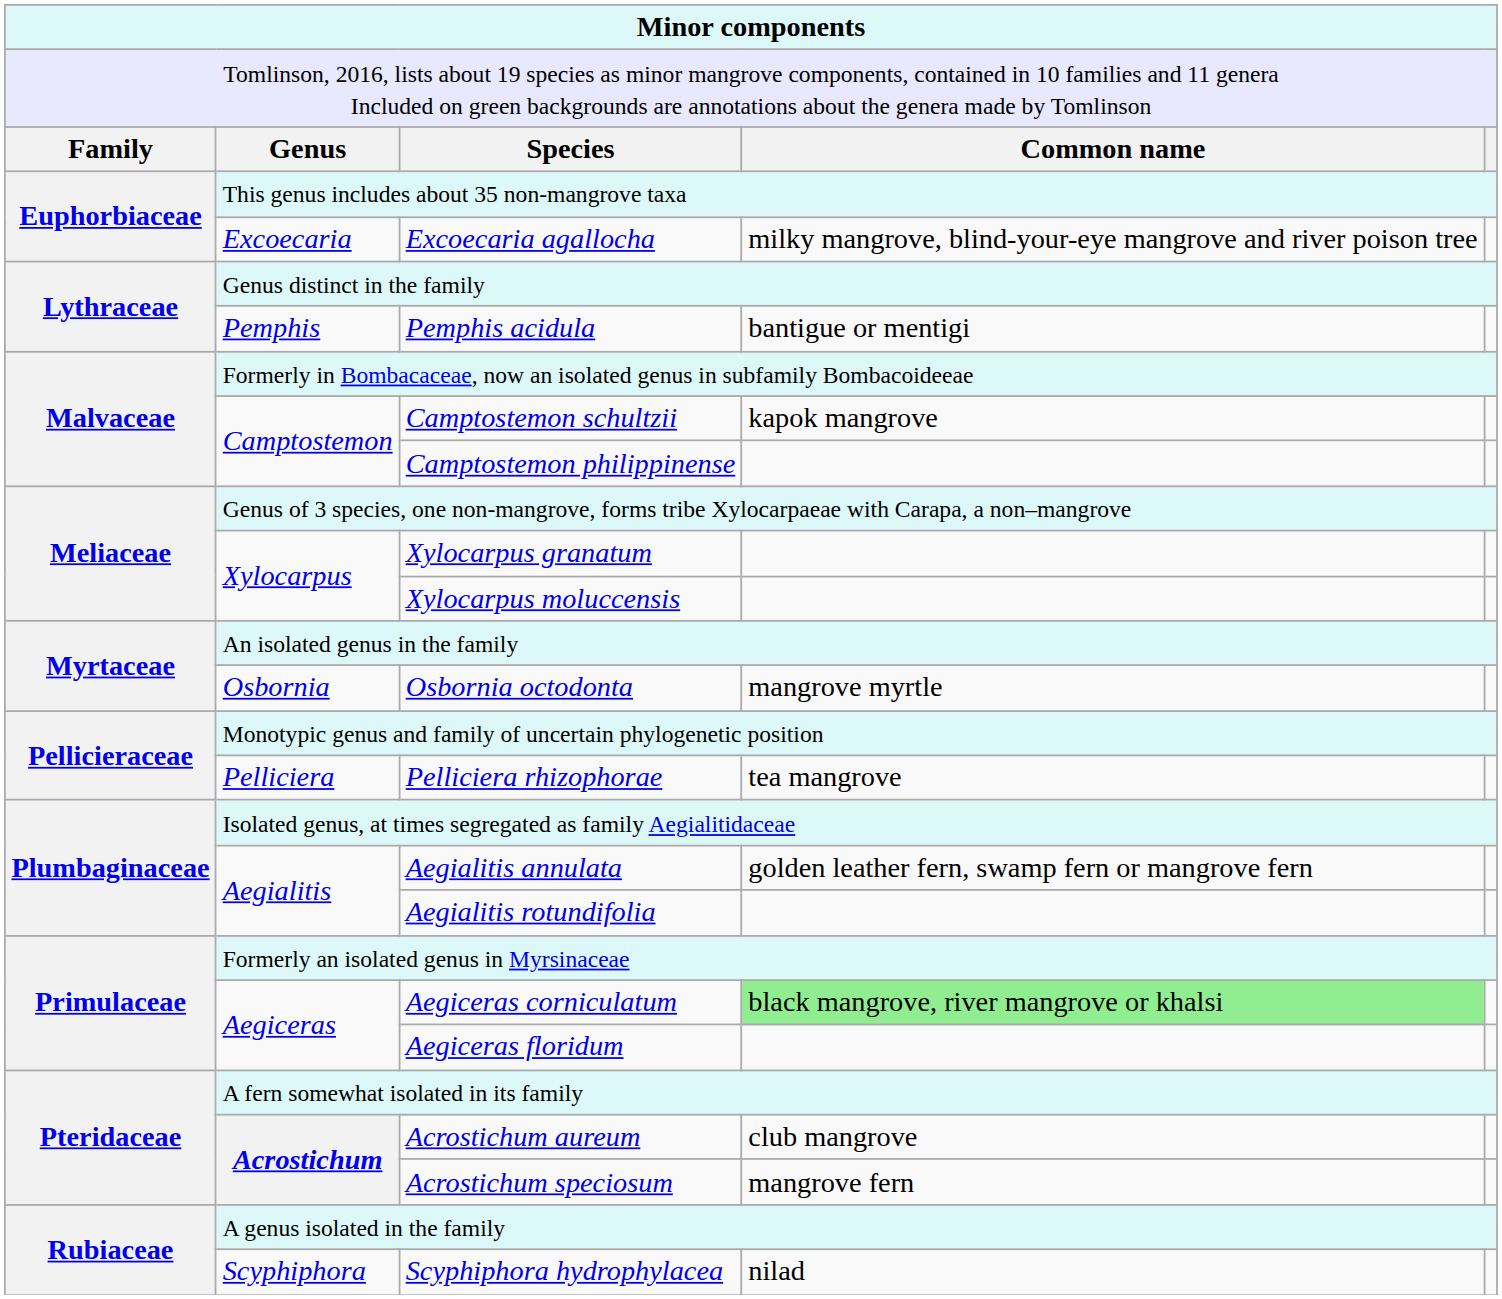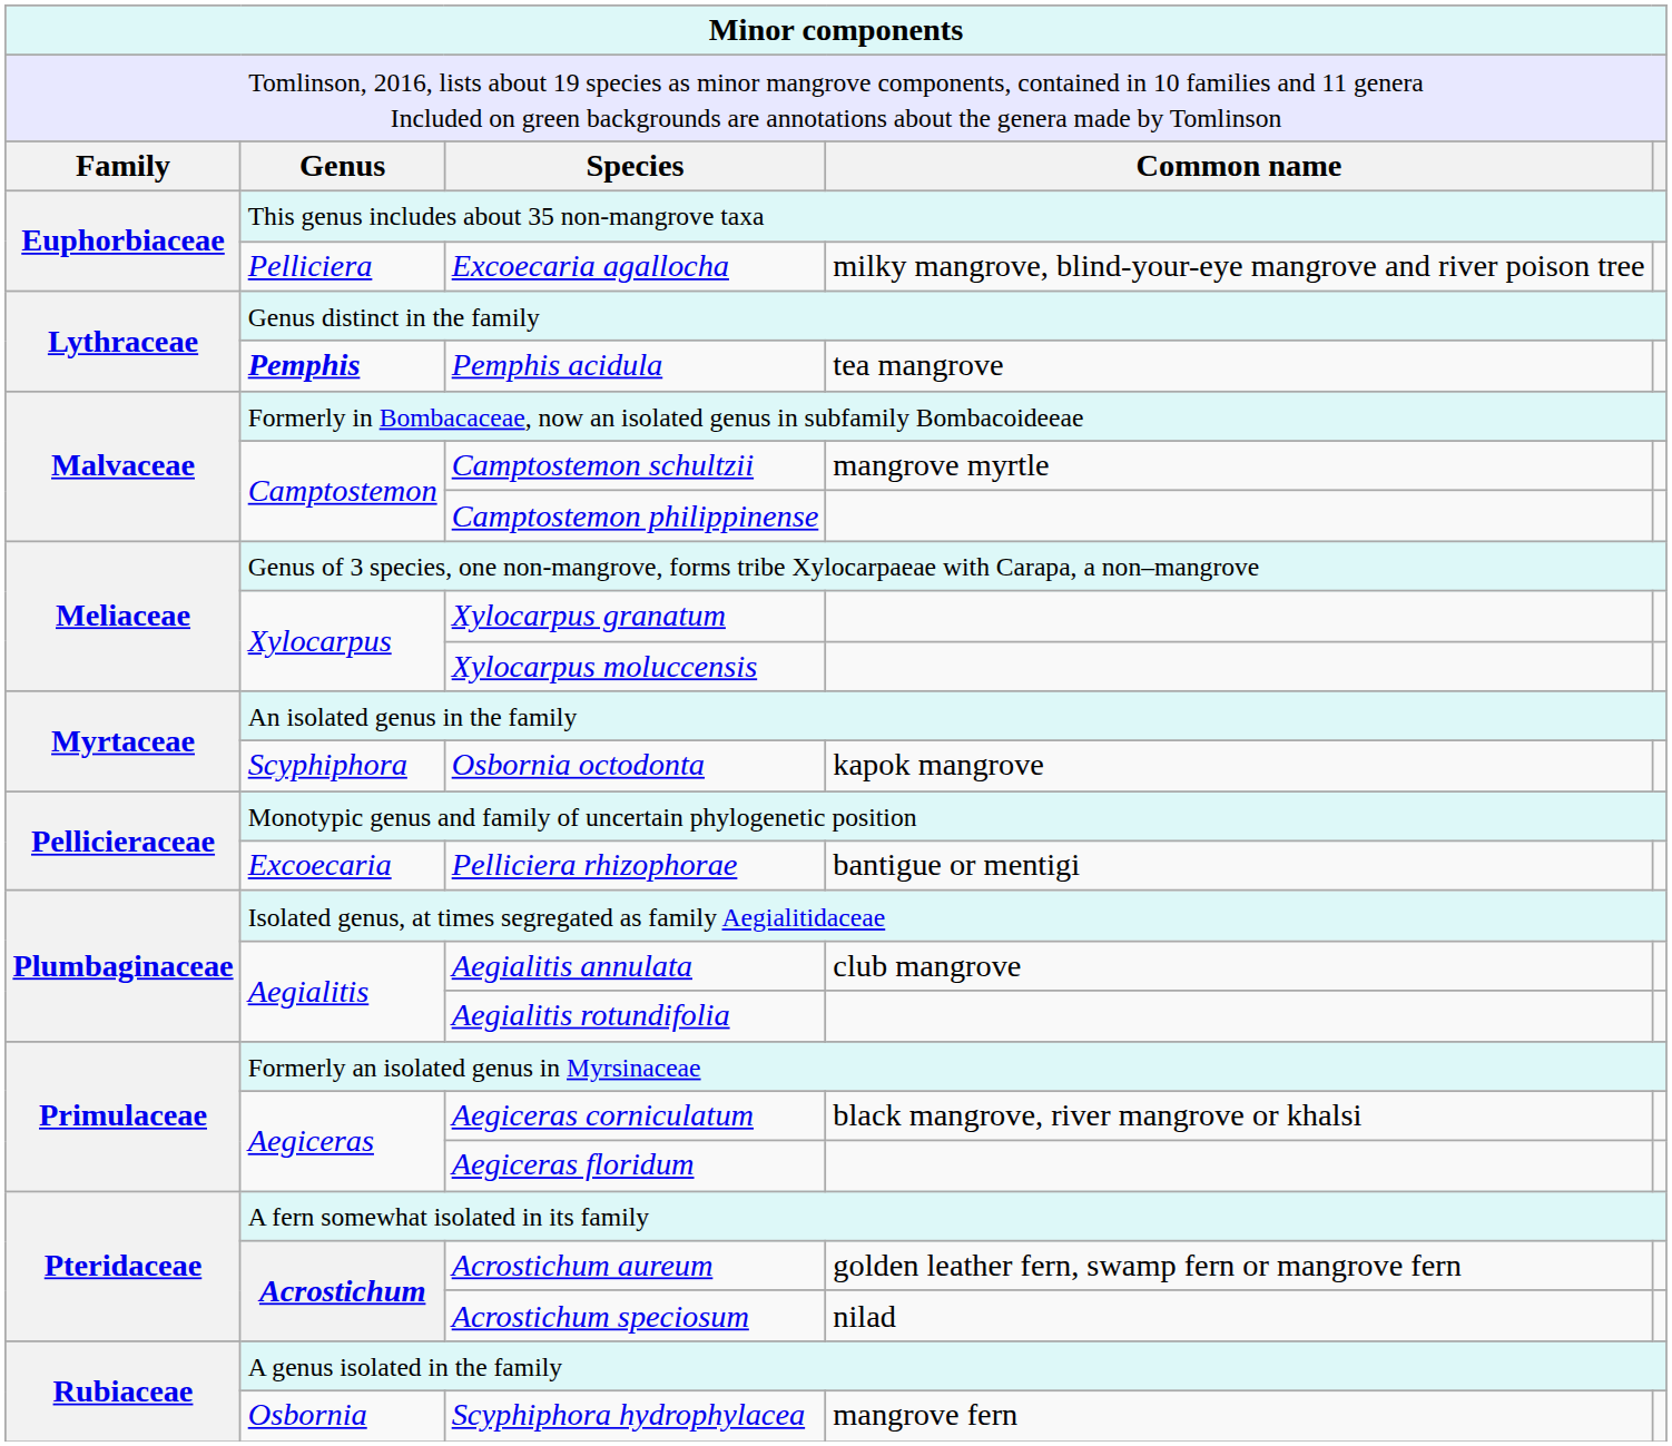Excoecaria agallocha | column 2: Excoecaria -> Pelliciera
Pemphis acidula | column 2: normal -> bold
Pemphis acidula | column 4: bantigue or mentigi -> tea mangrove
Camptostemon schultzii | column 4: kapok mangrove -> mangrove myrtle
Osbornia octodonta | column 2: Osbornia -> Scyphiphora
Osbornia octodonta | column 4: mangrove myrtle -> kapok mangrove
Pelliciera rhizophorae | column 2: Pelliciera -> Excoecaria
Pelliciera rhizophorae | column 4: tea mangrove -> bantigue or mentigi
Aegialitis annulata | column 4: golden leather fern, swamp fern or mangrove fern -> club mangrove
Aegiceras corniculatum | column 4: lightgreen background -> no background
Acrostichum aureum | column 4: club mangrove -> golden leather fern, swamp fern or mangrove fern
Acrostichum speciosum | column 4: mangrove fern -> nilad
Scyphiphora hydrophylacea | column 2: Scyphiphora -> Osbornia
Scyphiphora hydrophylacea | column 4: nilad -> mangrove fern
